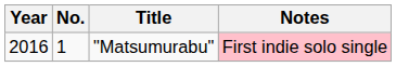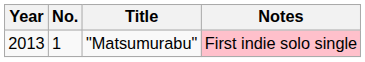"Matsumurabu" | Year: 2016 -> 2013
